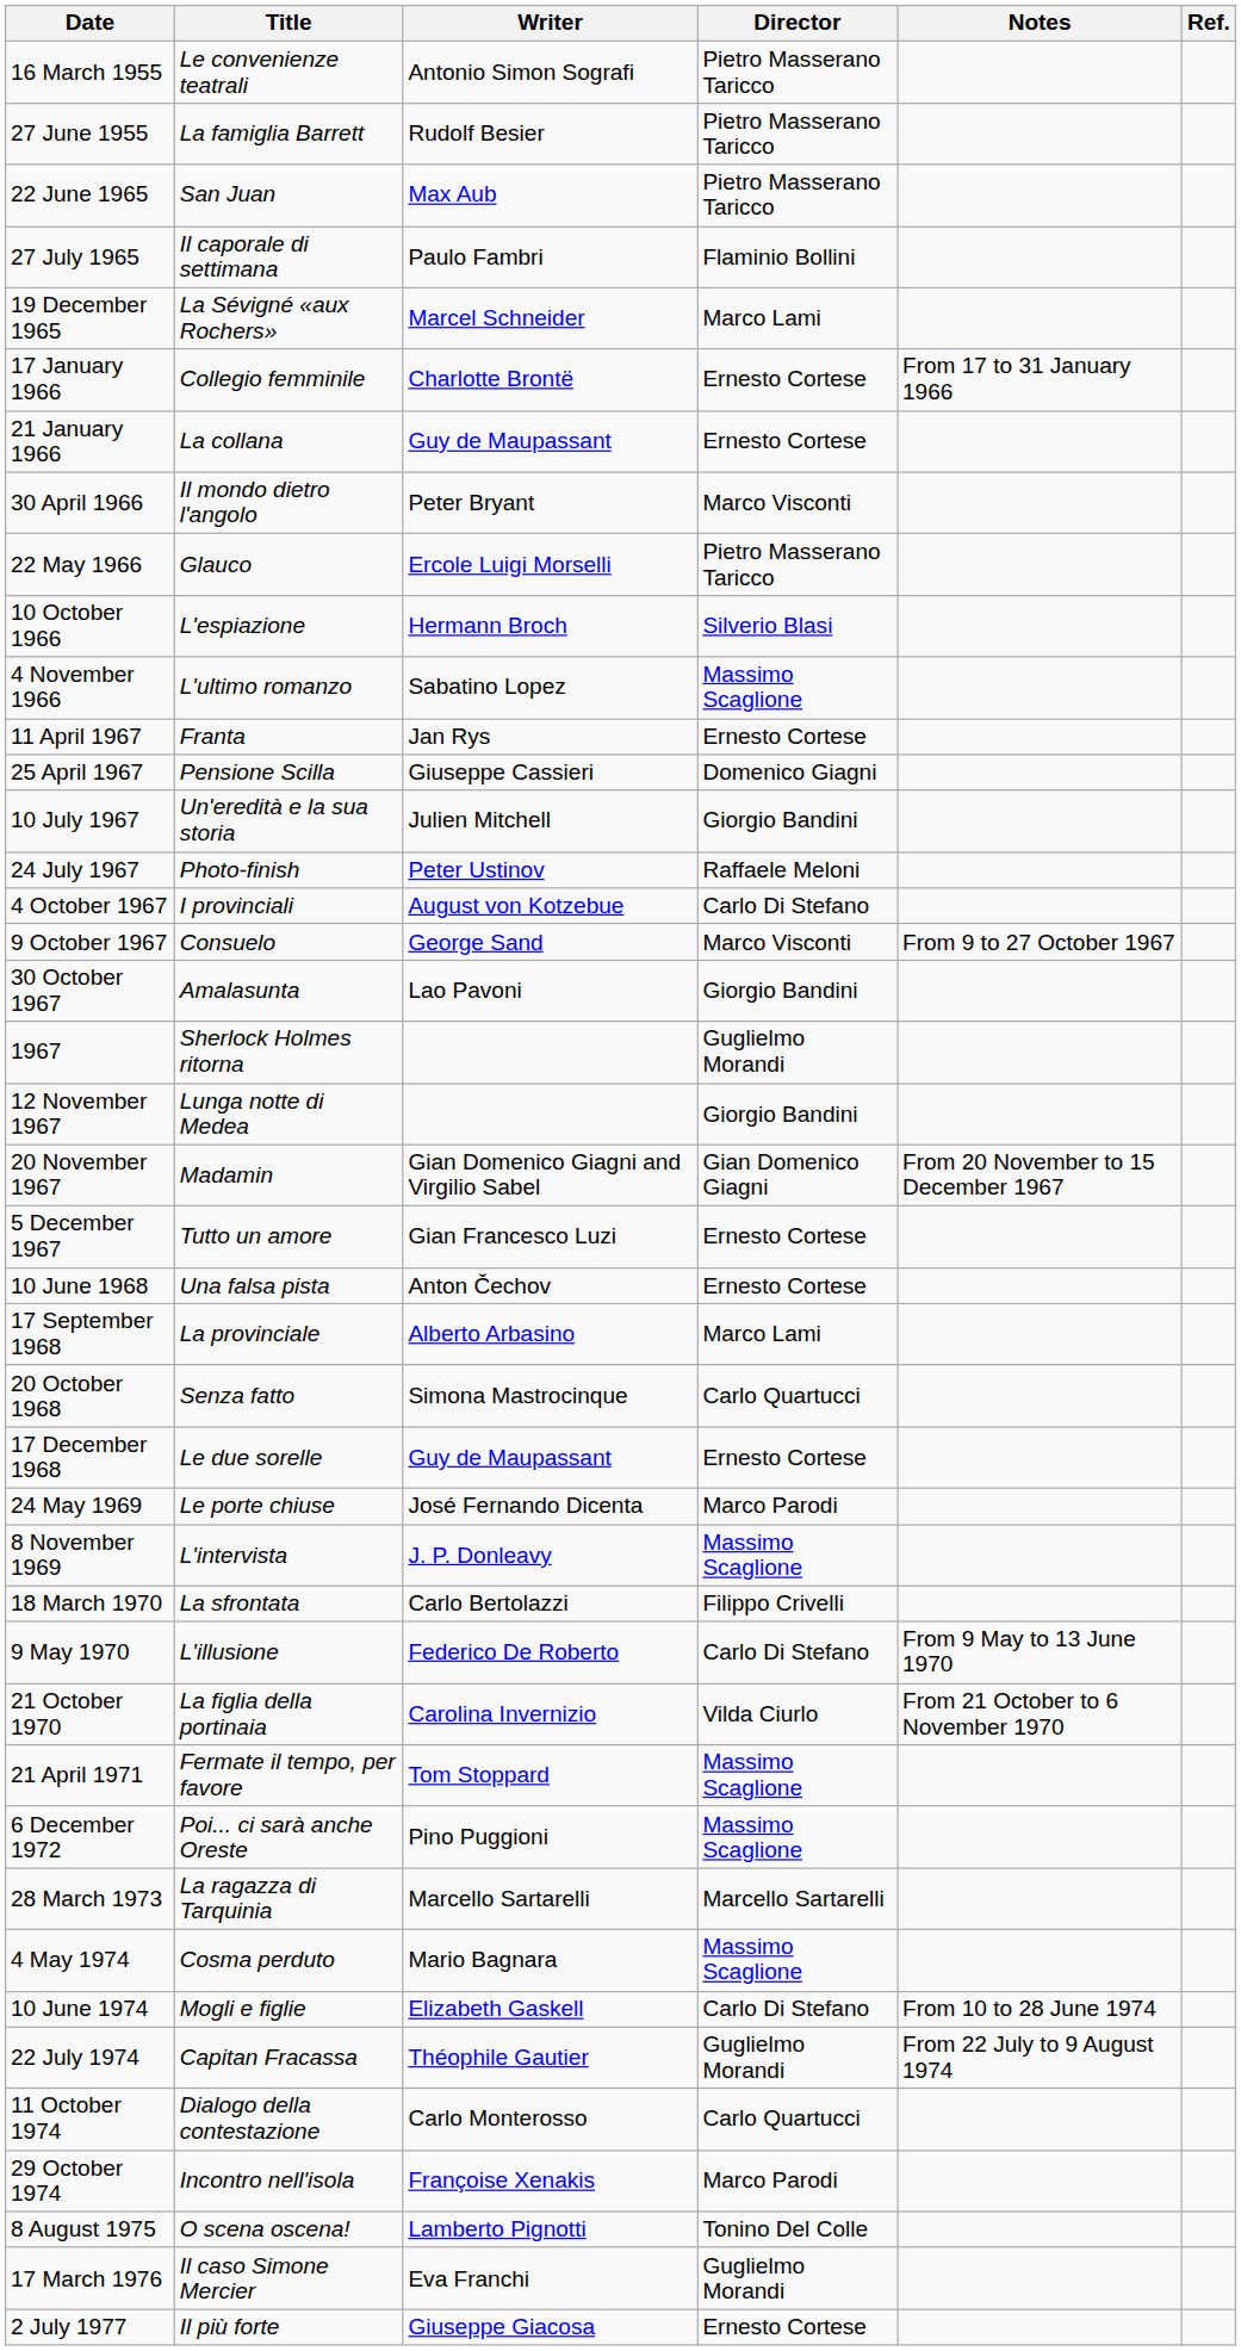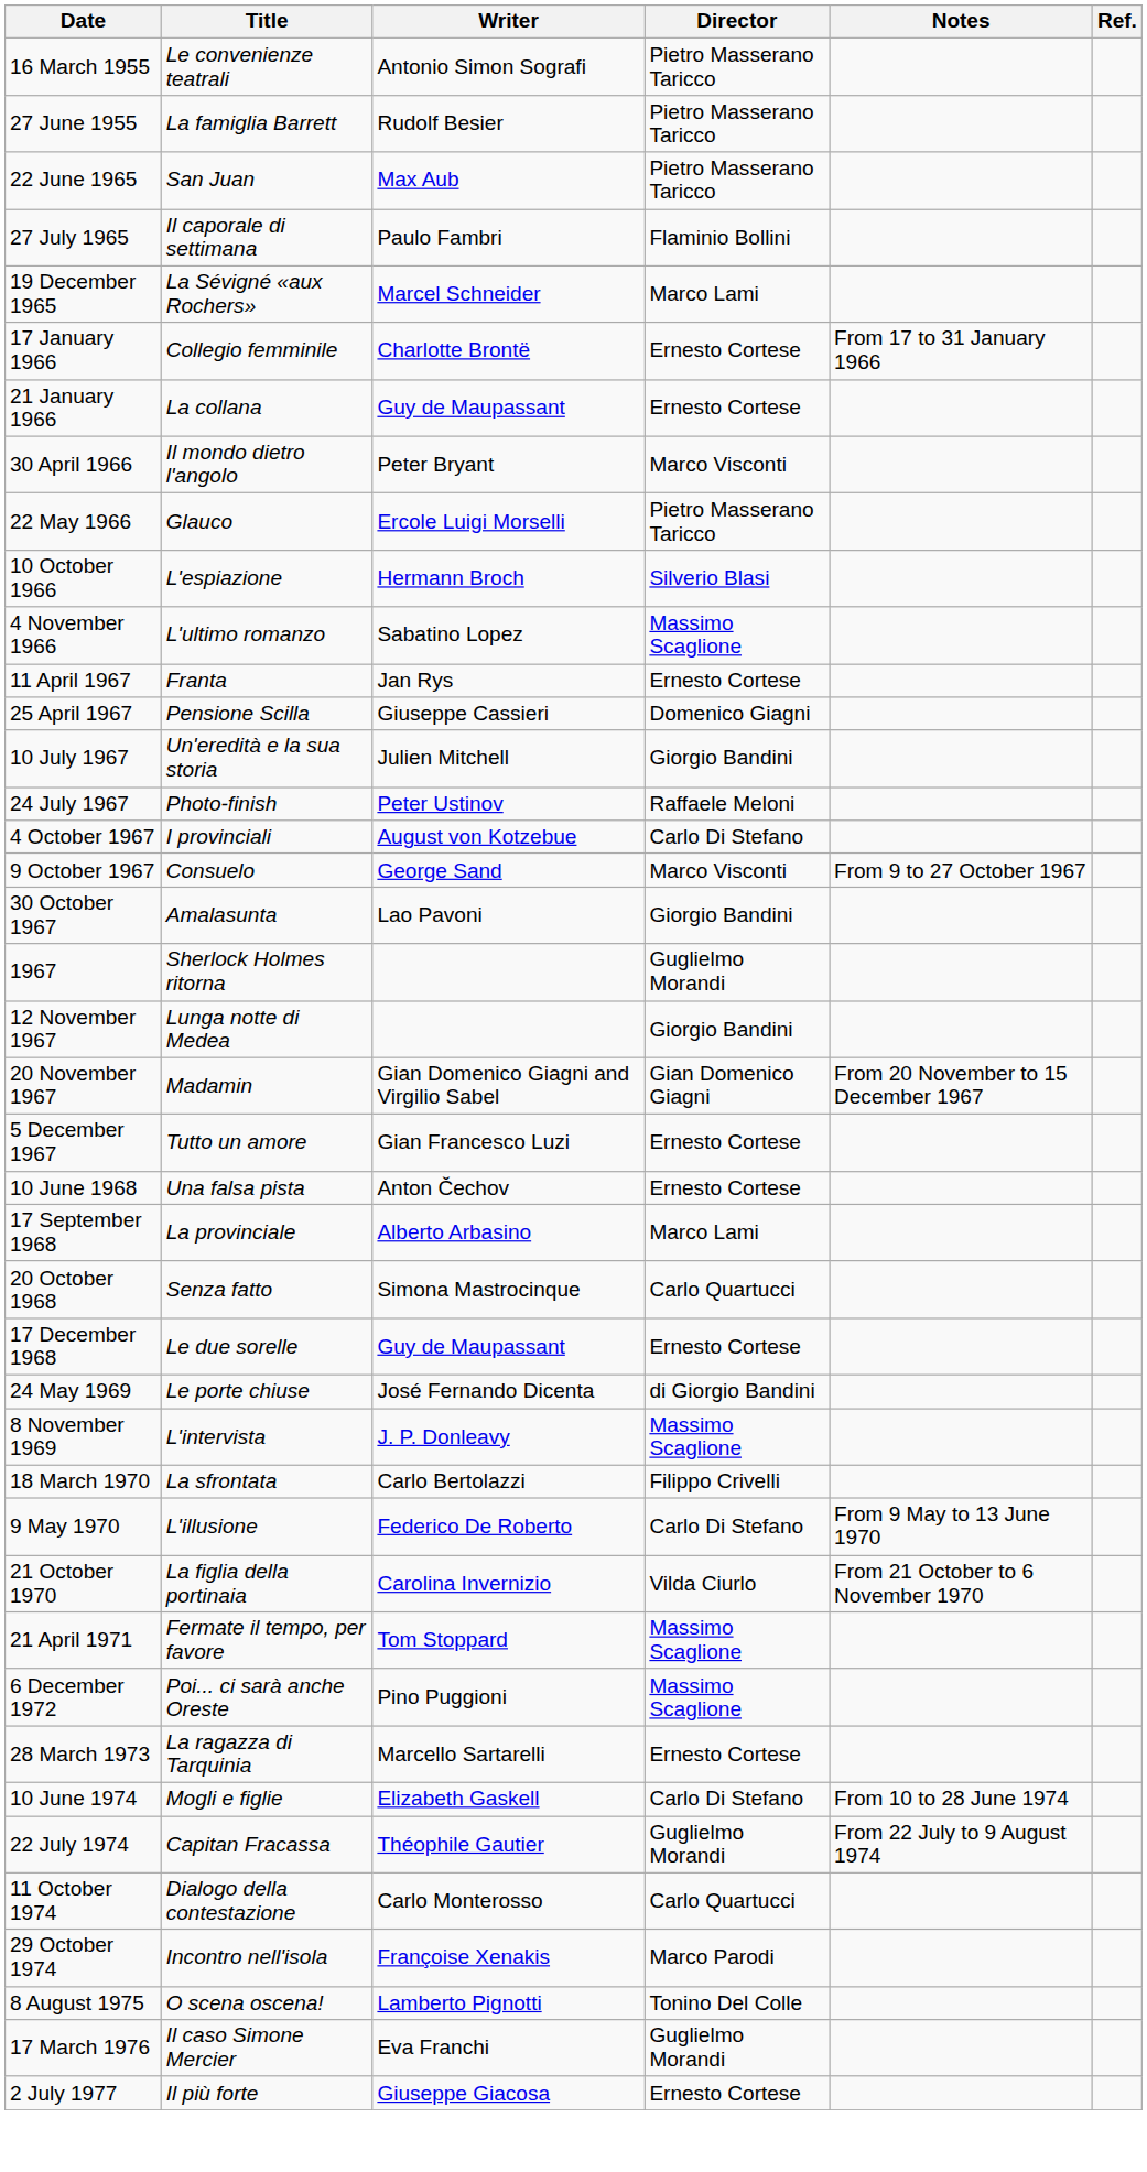24 May 1969 | Director: Marco Parodi -> di Giorgio Bandini
28 March 1973 | Director: Marcello Sartarelli -> Ernesto Cortese
- row: 4 May 1974 | Cosma perduto | Mario Bagnara | Massimo Scaglione
